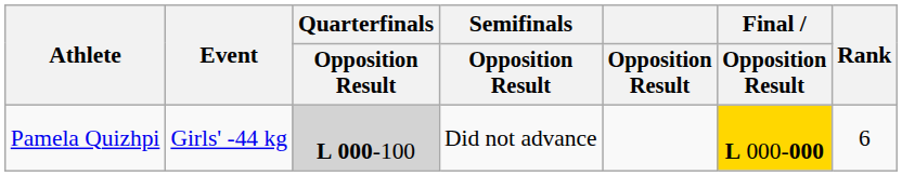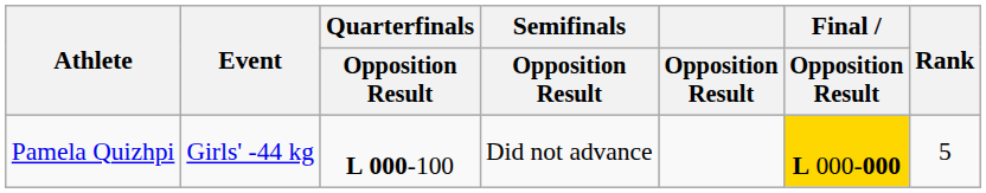Pamela Quizhpi | Quarterfinals / Opposition Result: lightgrey background -> no background
Pamela Quizhpi | Rank: 6 -> 5
